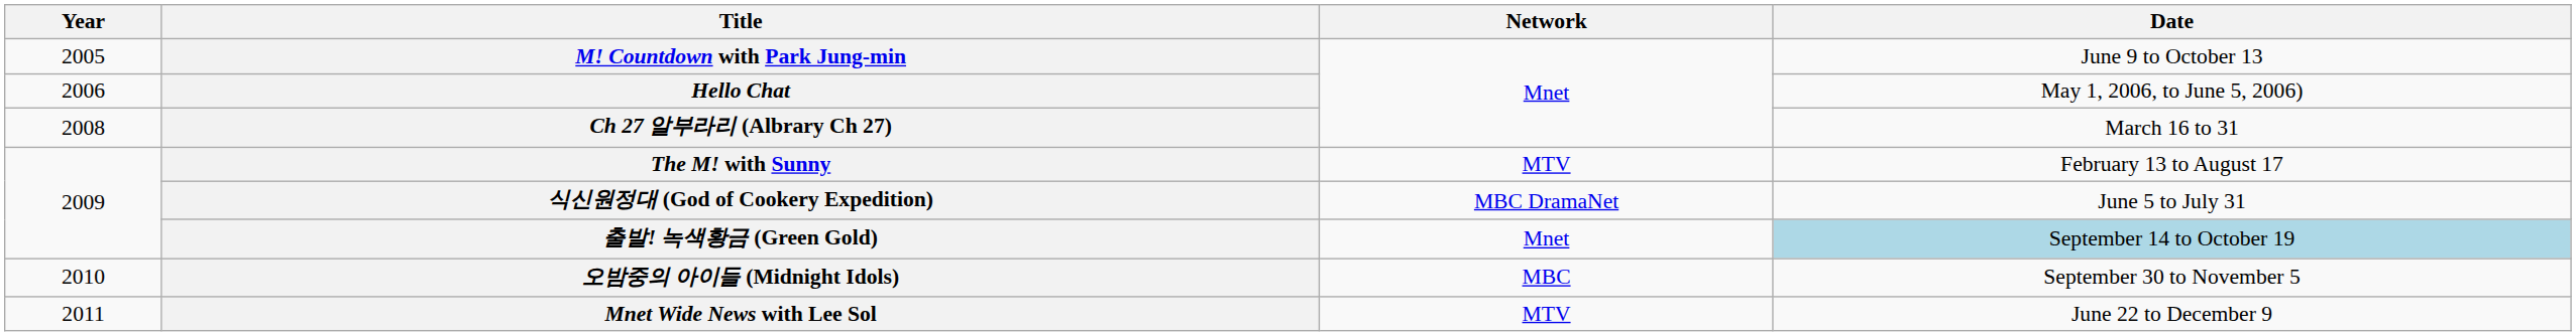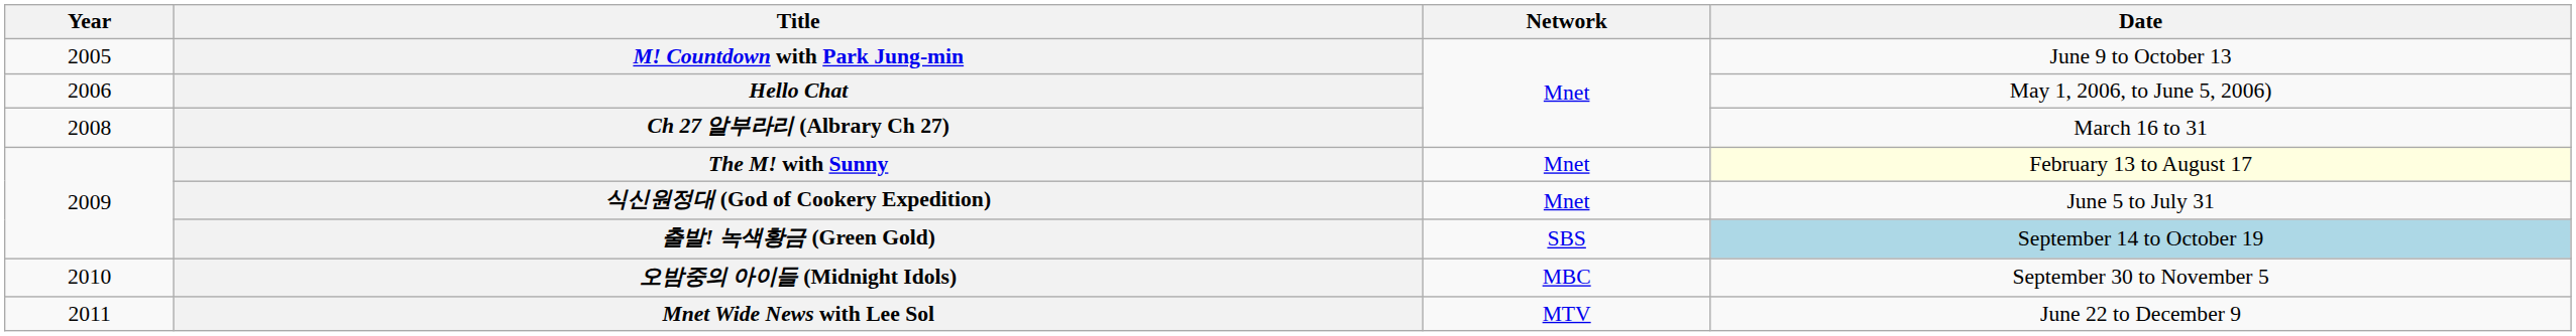The M! with Sunny | Network: MTV -> Mnet
The M! with Sunny | Date: no background -> lightyellow background
식신원정대 (God of Cookery Expedition) | Network: MBC DramaNet -> Mnet
출발! 녹색황금 (Green Gold) | Network: Mnet -> SBS
